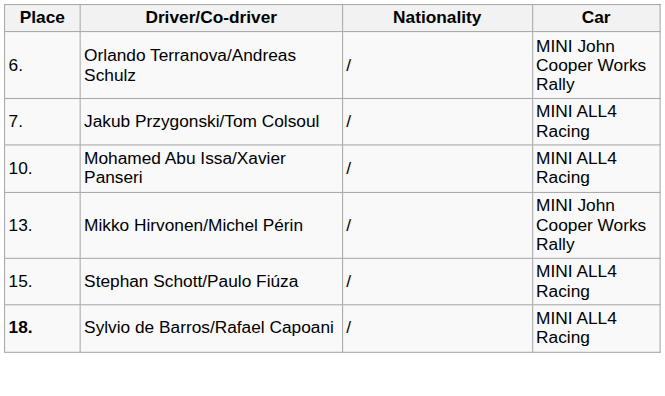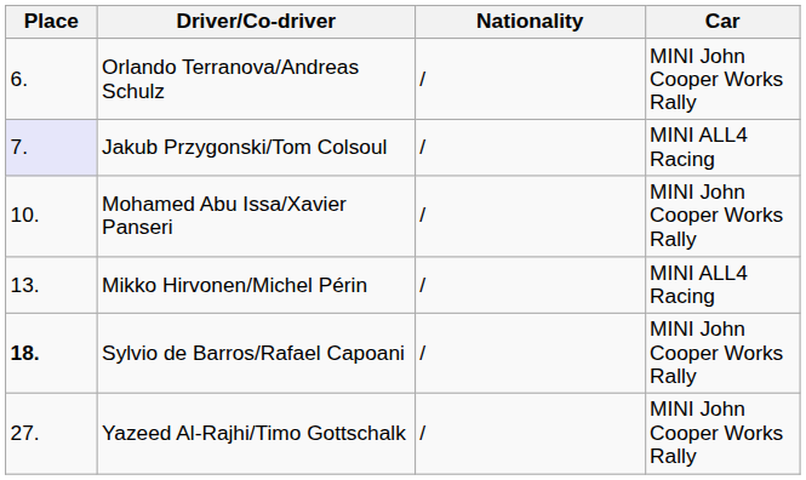Jakub Przygonski/Tom Colsoul | Place: no background -> lavender background
Mohamed Abu Issa/Xavier Panseri | Car: MINI ALL4 Racing -> MINI John Cooper Works Rally
Mikko Hirvonen/Michel Périn | Car: MINI John Cooper Works Rally -> MINI ALL4 Racing
- row: 15. | Stephan Schott/Paulo Fiúza | / | MINI ALL4 Racing
Sylvio de Barros/Rafael Capoani | Car: MINI ALL4 Racing -> MINI John Cooper Works Rally
+ row: 27. | Yazeed Al-Rajhi/Timo Gottschalk | / | MINI John Cooper Works Rally
